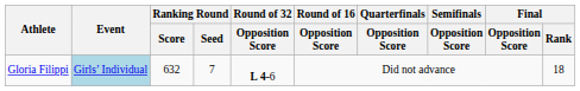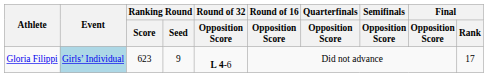Gloria Filippi | Ranking Round / Score: 632 -> 623
Gloria Filippi | Ranking Round / Seed: 7 -> 9
Gloria Filippi | Final / Rank: 18 -> 17
